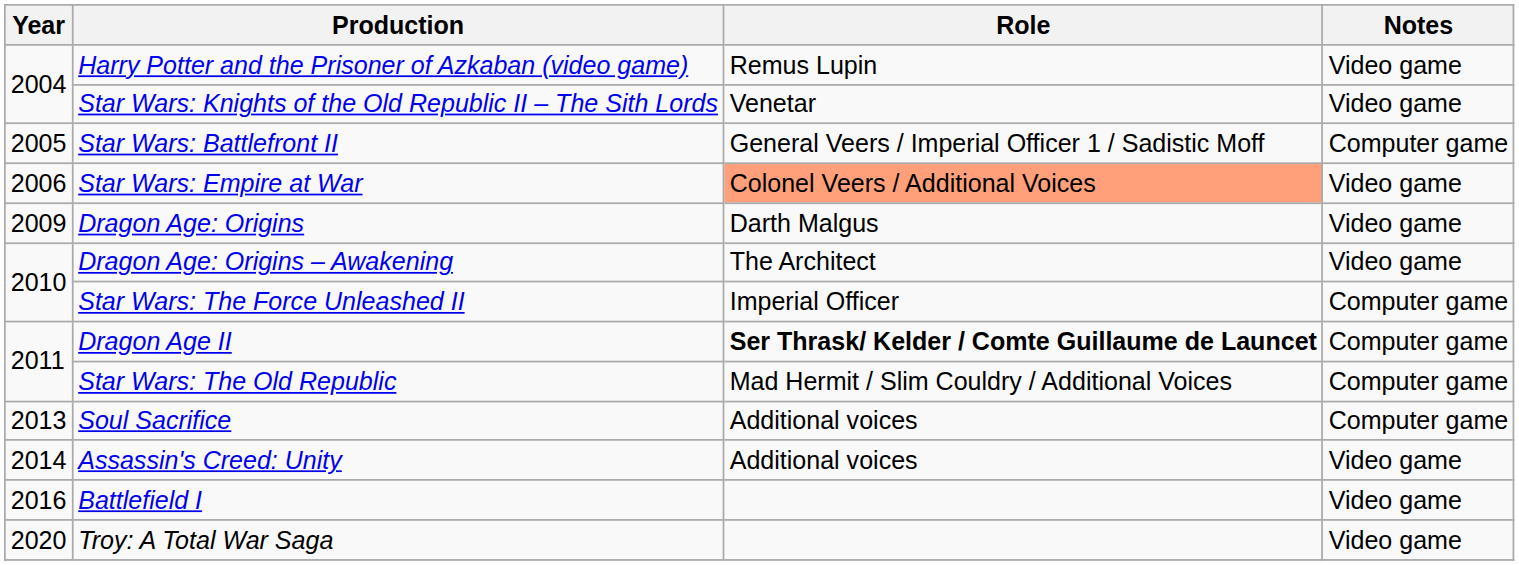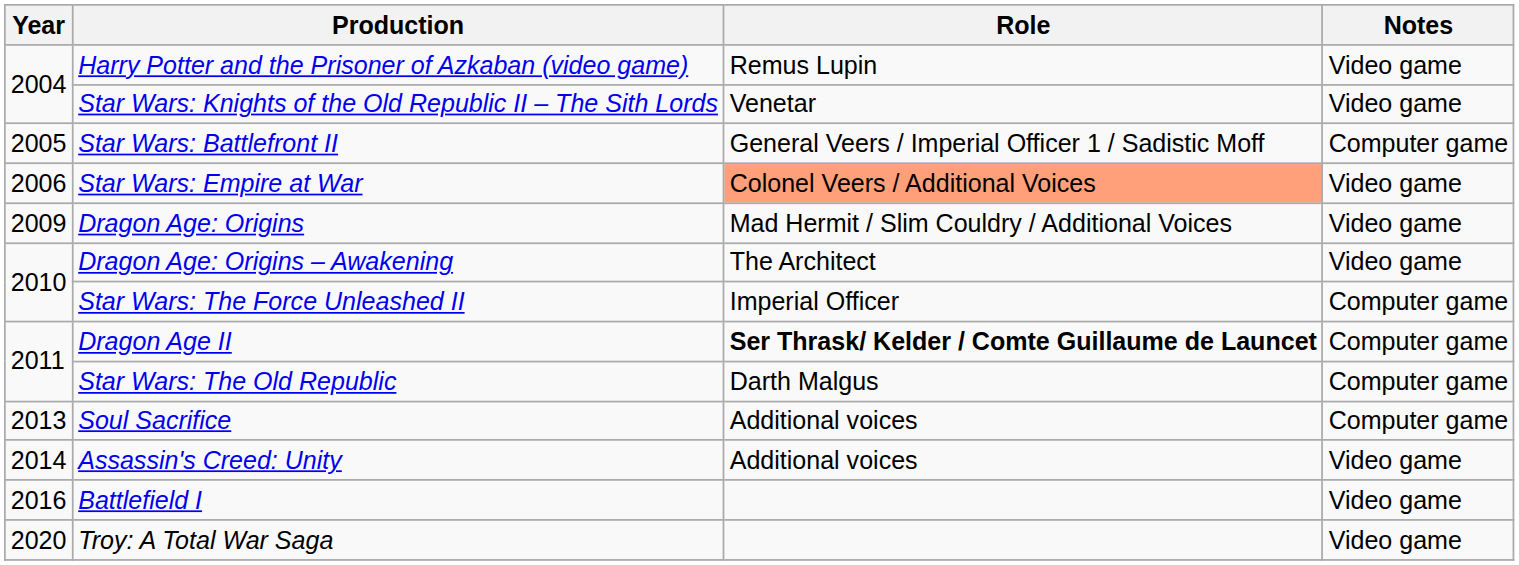Dragon Age: Origins | Role: Darth Malgus -> Mad Hermit / Slim Couldry / Additional Voices
Star Wars: The Old Republic | Role: Mad Hermit / Slim Couldry / Additional Voices -> Darth Malgus
